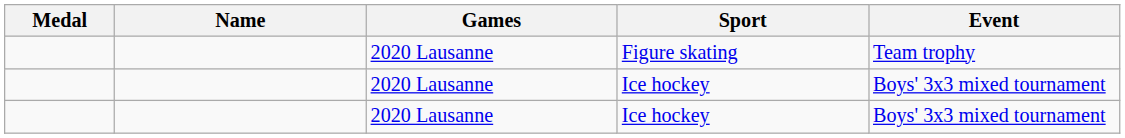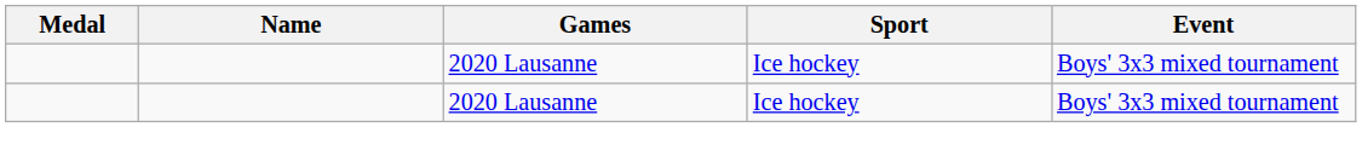- row: 2020 Lausanne | Figure skating | Team trophy
